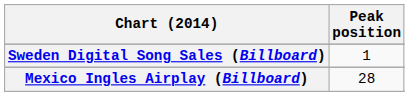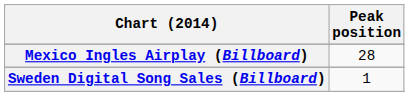rows swapped: Mexico Ingles Airplay (Billboard) <-> Sweden Digital Song Sales (Billboard)
